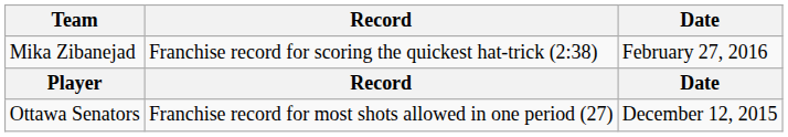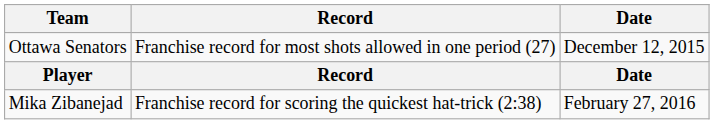rows swapped: Ottawa Senators <-> Mika Zibanejad
